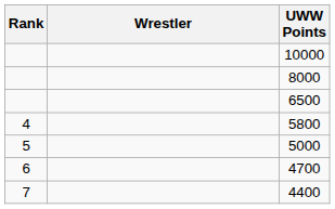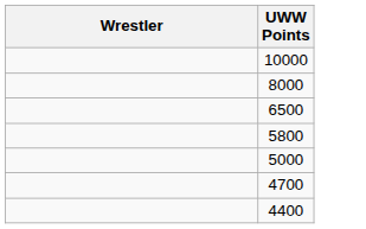- column: Rank | 4 | 5 | 6 | 7
